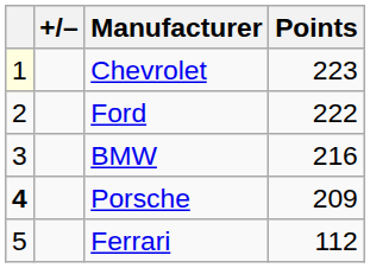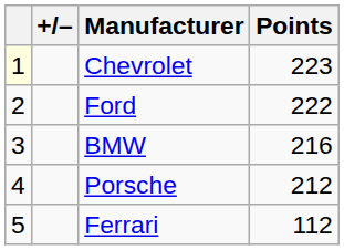Porsche | column 1: bold -> normal
Porsche | Points: 209 -> 212
